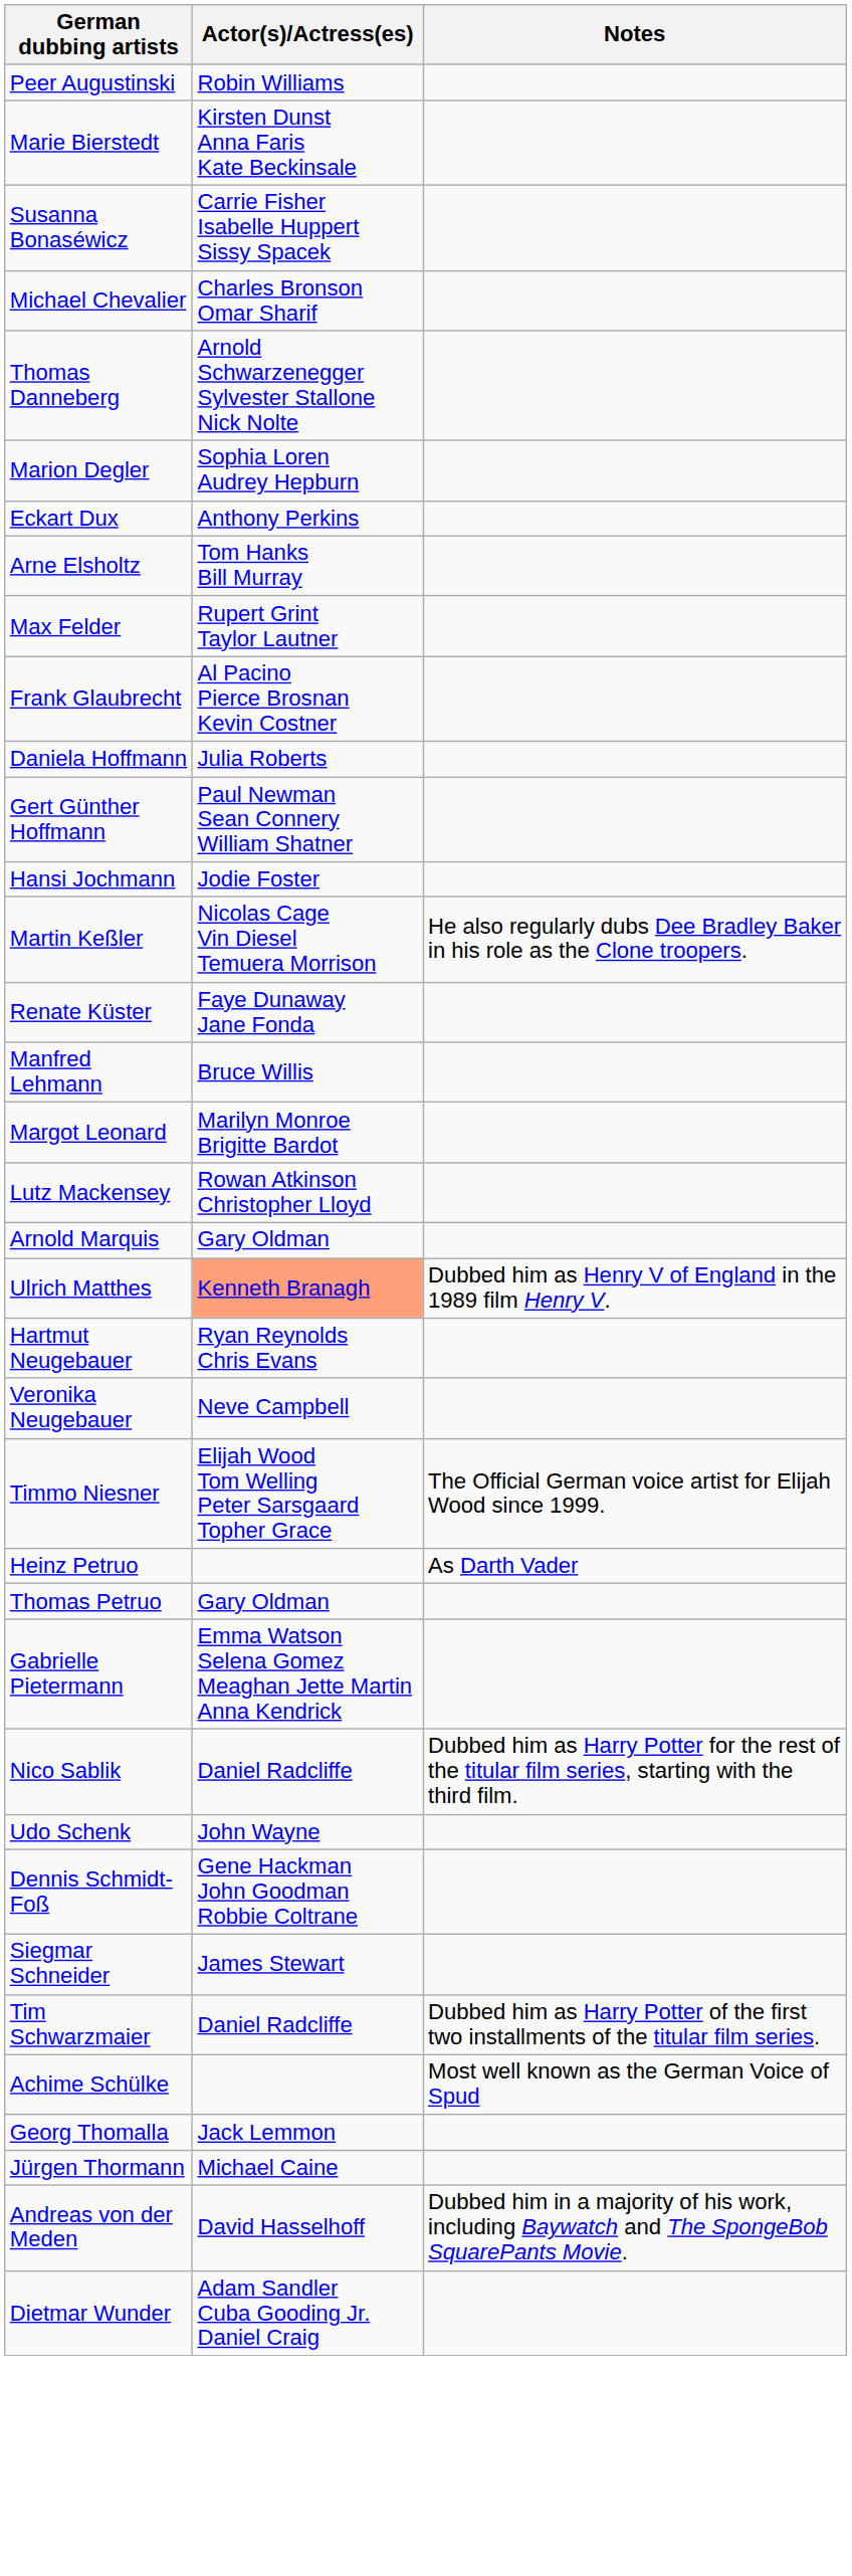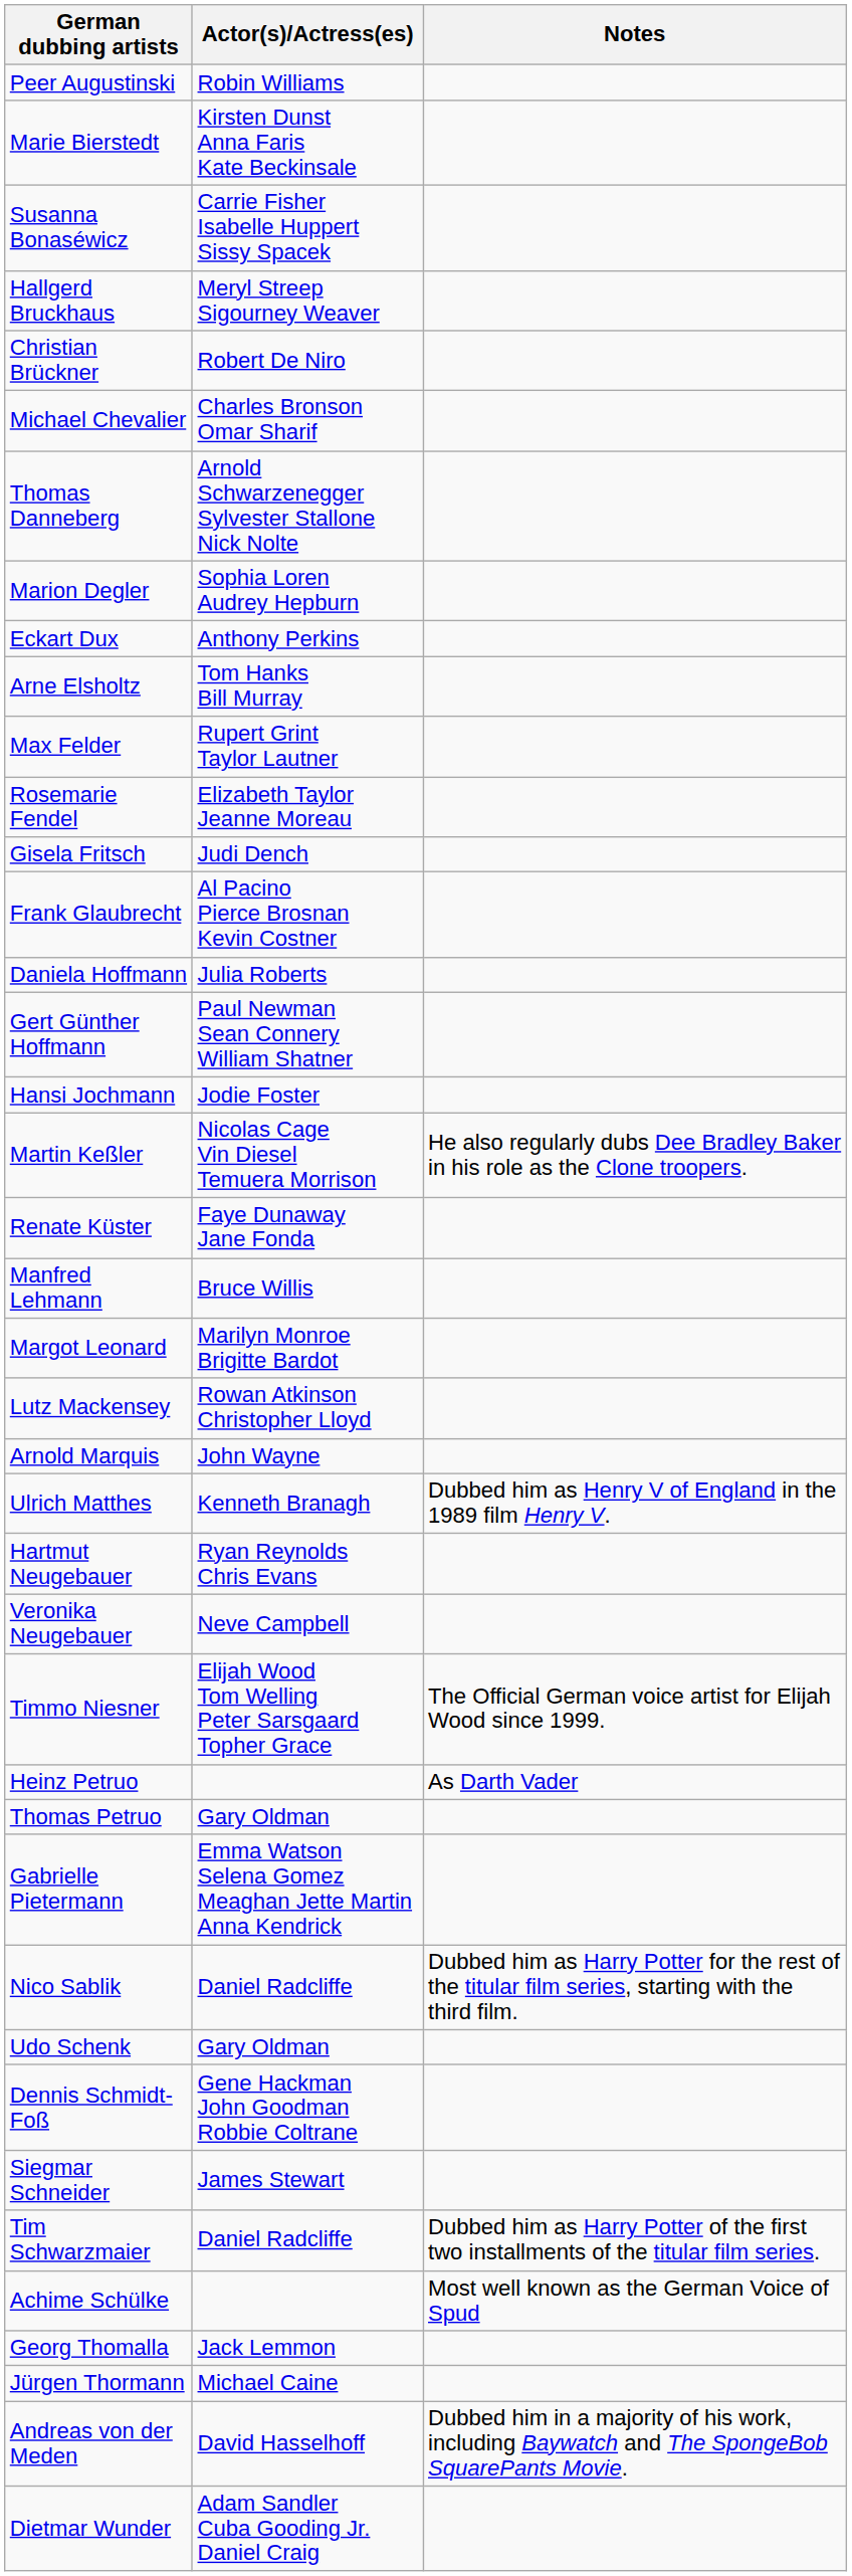+ row: Hallgerd Bruckhaus | Meryl Streep Sigourney Weaver
+ row: Christian Brückner | Robert De Niro
+ row: Rosemarie Fendel | Elizabeth Taylor Jeanne Moreau
+ row: Gisela Fritsch | Judi Dench
Arnold Marquis | Actor(s)/Actress(es): Gary Oldman -> John Wayne
Ulrich Matthes | Actor(s)/Actress(es): lightsalmon background -> no background
Udo Schenk | Actor(s)/Actress(es): John Wayne -> Gary Oldman
